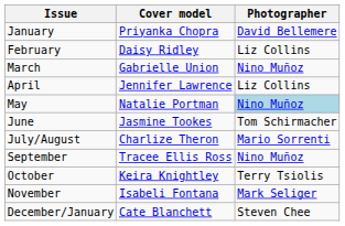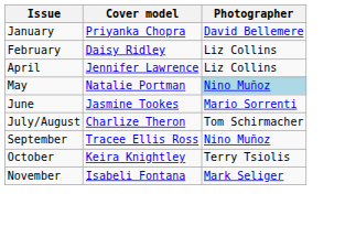- row: March | Gabrielle Union | Nino Muñoz
June | Photographer: Tom Schirmacher -> Mario Sorrenti
July/August | Photographer: Mario Sorrenti -> Tom Schirmacher
- row: December/January | Cate Blanchett | Steven Chee
